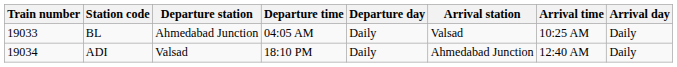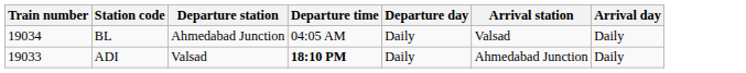- column: Arrival time | 10:25 AM | 12:40 AM
BL | Train number: 19033 -> 19034
ADI | Train number: 19034 -> 19033
ADI | Departure time: normal -> bold
